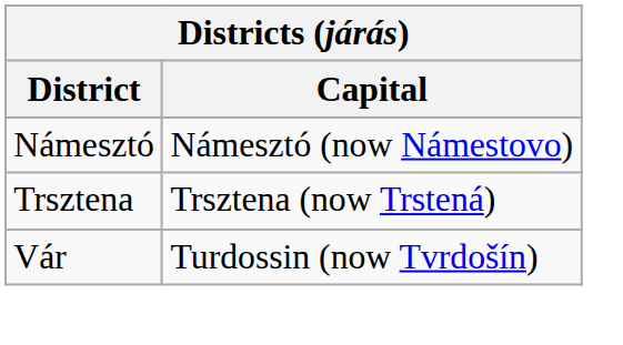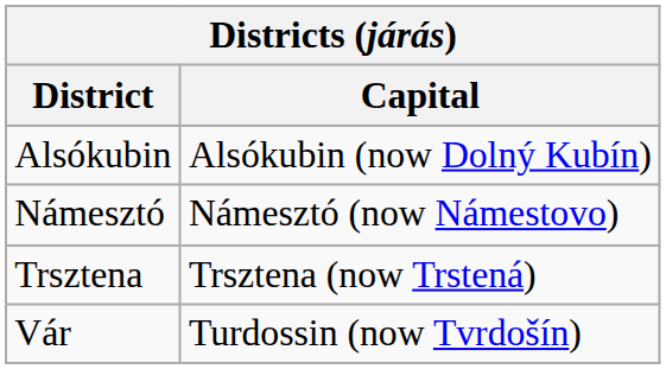+ row: Alsókubin | Alsókubin (now Dolný Kubín)
